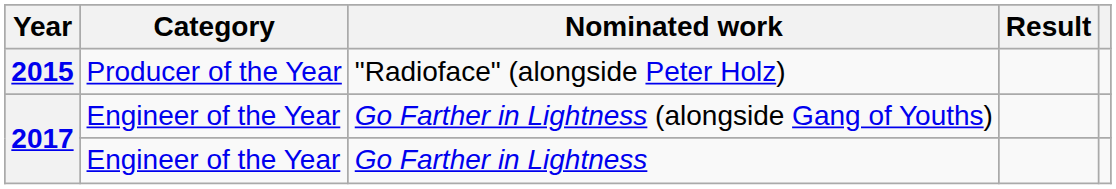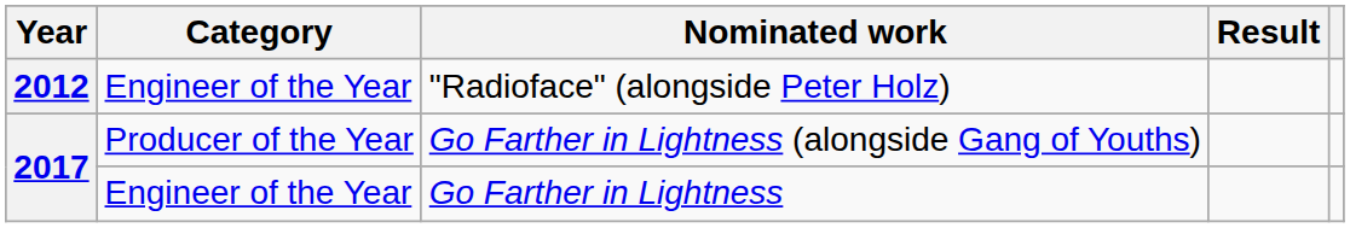"Radioface" (alongside Peter Holz) | Year: 2015 -> 2012
"Radioface" (alongside Peter Holz) | Category: Producer of the Year -> Engineer of the Year
Go Farther in Lightness (alongside Gang of Youths) | Category: Engineer of the Year -> Producer of the Year
